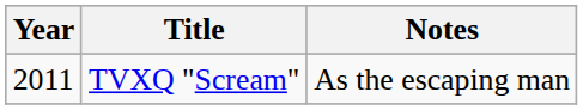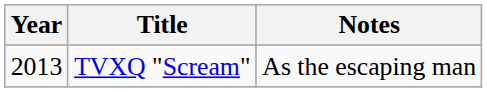TVXQ "Scream" | Year: 2011 -> 2013
